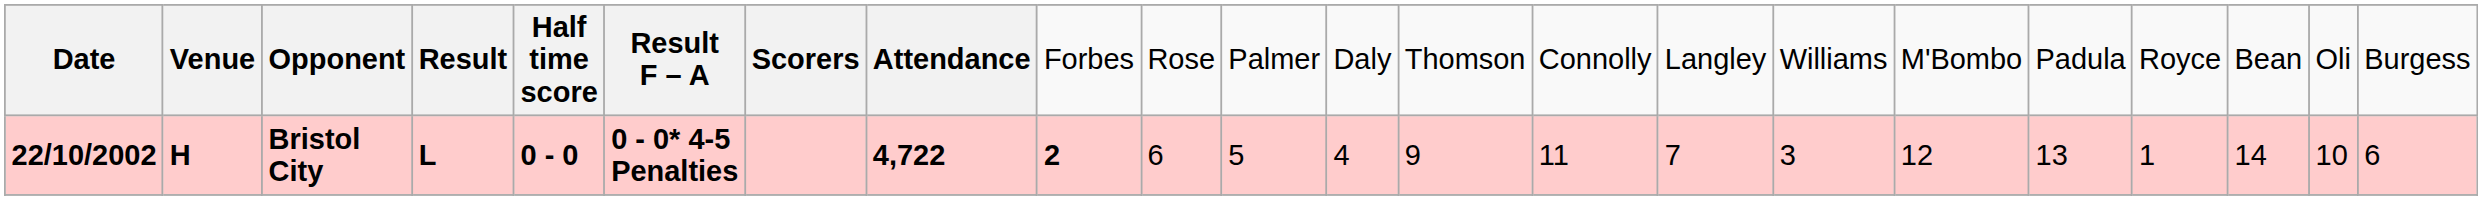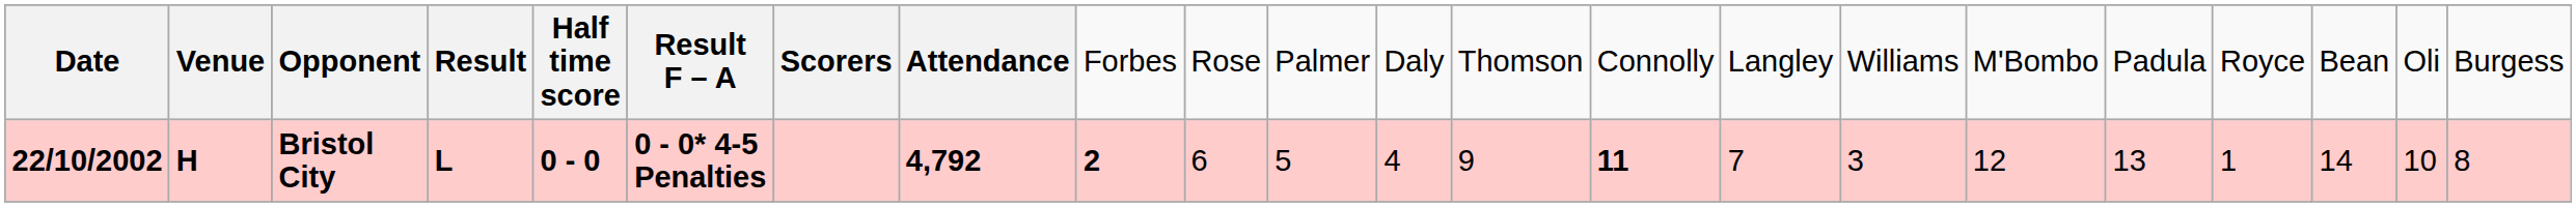Bristol City | column 8: 4,722 -> 4,792
Bristol City | column 14: normal -> bold
Bristol City | column 22: 6 -> 8
